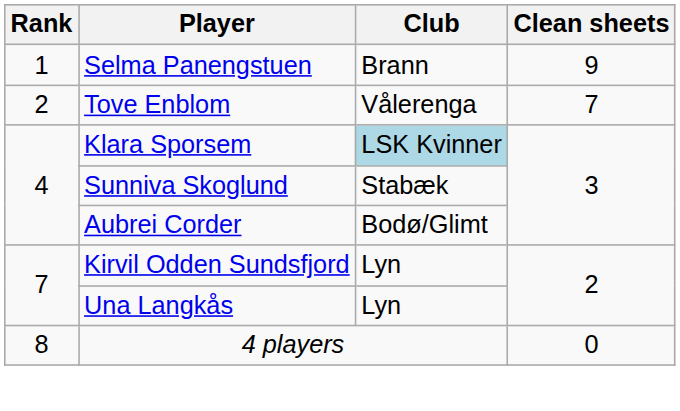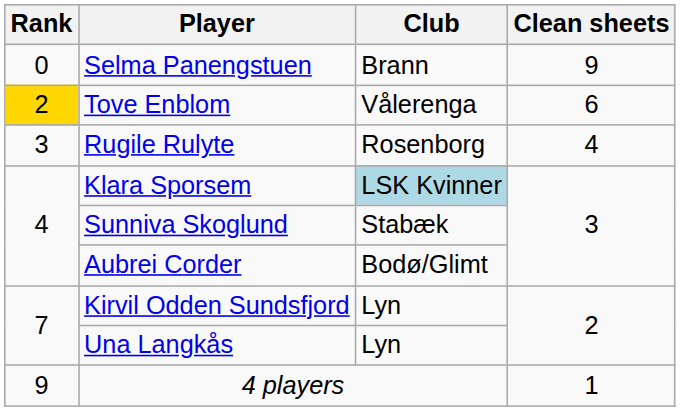Selma Panengstuen | Rank: 1 -> 0
Tove Enblom | Rank: no background -> gold background
Tove Enblom | Clean sheets: 7 -> 6
+ row: 3 | Rugile Rulyte | Rosenborg | 4
4 players | Rank: 8 -> 9
4 players | Clean sheets: 0 -> 1
